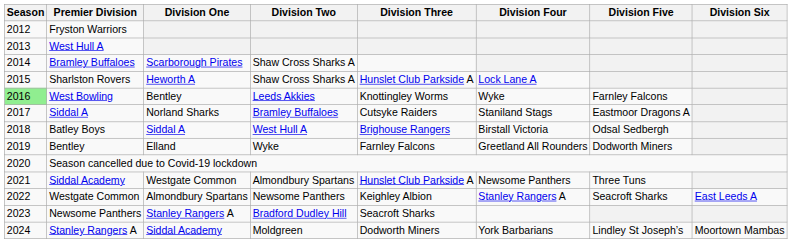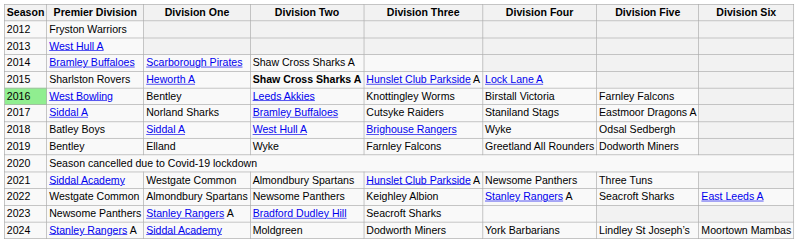Sharlston Rovers | Division Two: normal -> bold
West Bowling | Division Four: Wyke -> Birstall Victoria
Batley Boys | Division Four: Birstall Victoria -> Wyke
